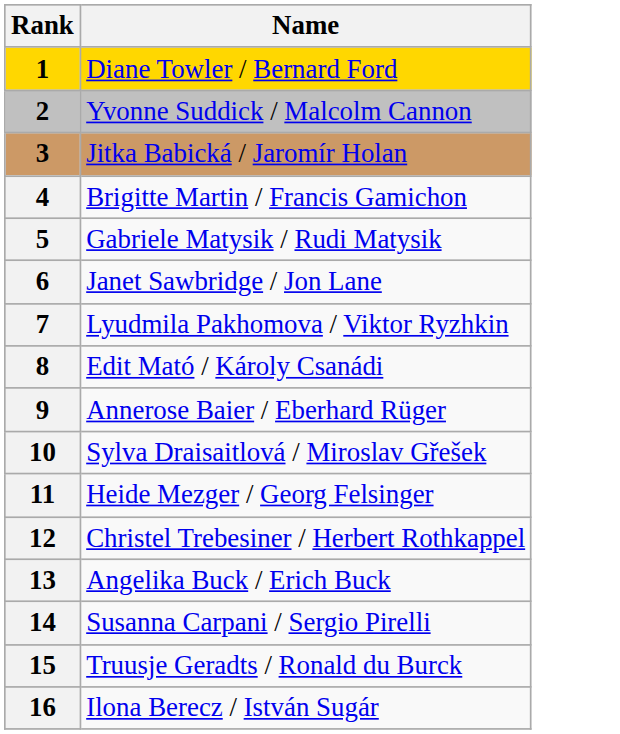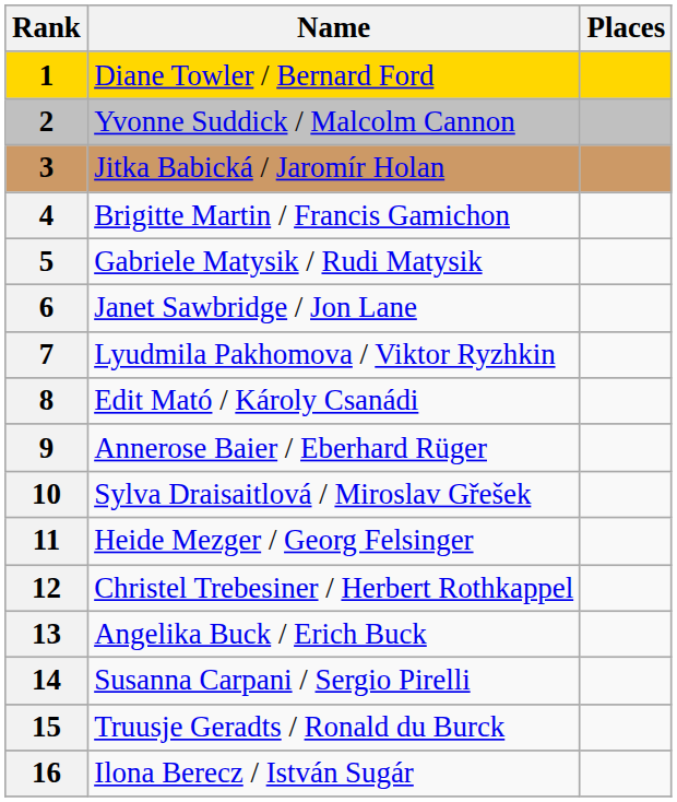+ column: Places
